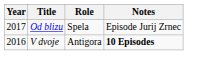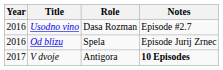+ row: 2016 | Usodno vino | Dasa Rozman | Episode #2.7
Od blizu | Year: 2017 -> 2016
V dvoje | Year: 2016 -> 2017
